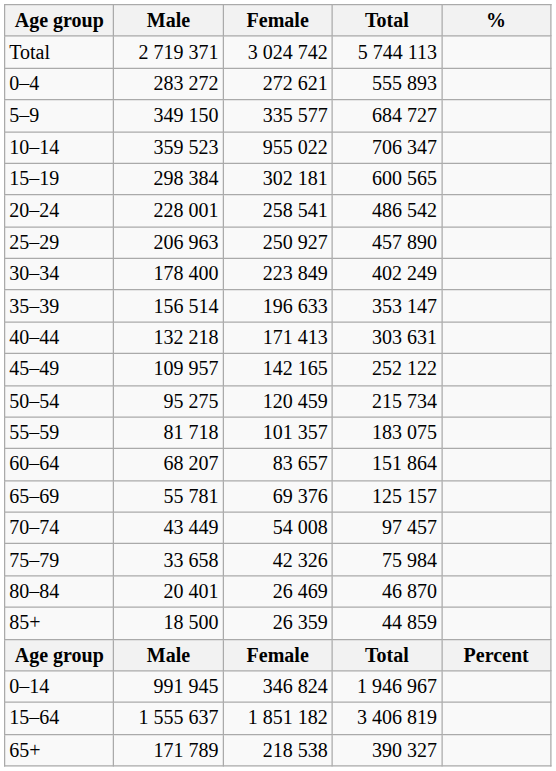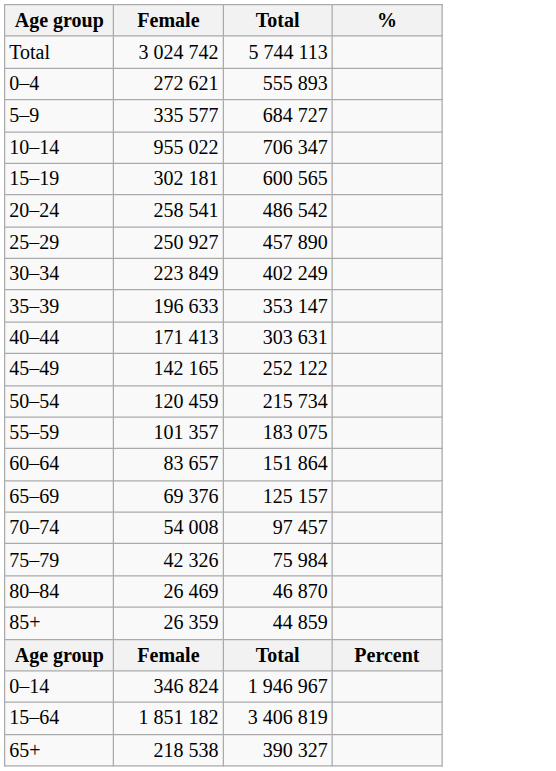- column: Male | 2 719 371 | 283 272 | 349 150 | 359 523 | 298 384 | 228 001 | 206 963 | 178 400 | 156 514 | 132 218 | 109 957 | 95 275 | 81 718 | 68 207 | 55 781 | 43 449 | 33 658 | 20 401 | 18 500 | Male | 991 945 | 1 555 637 | 171 789
